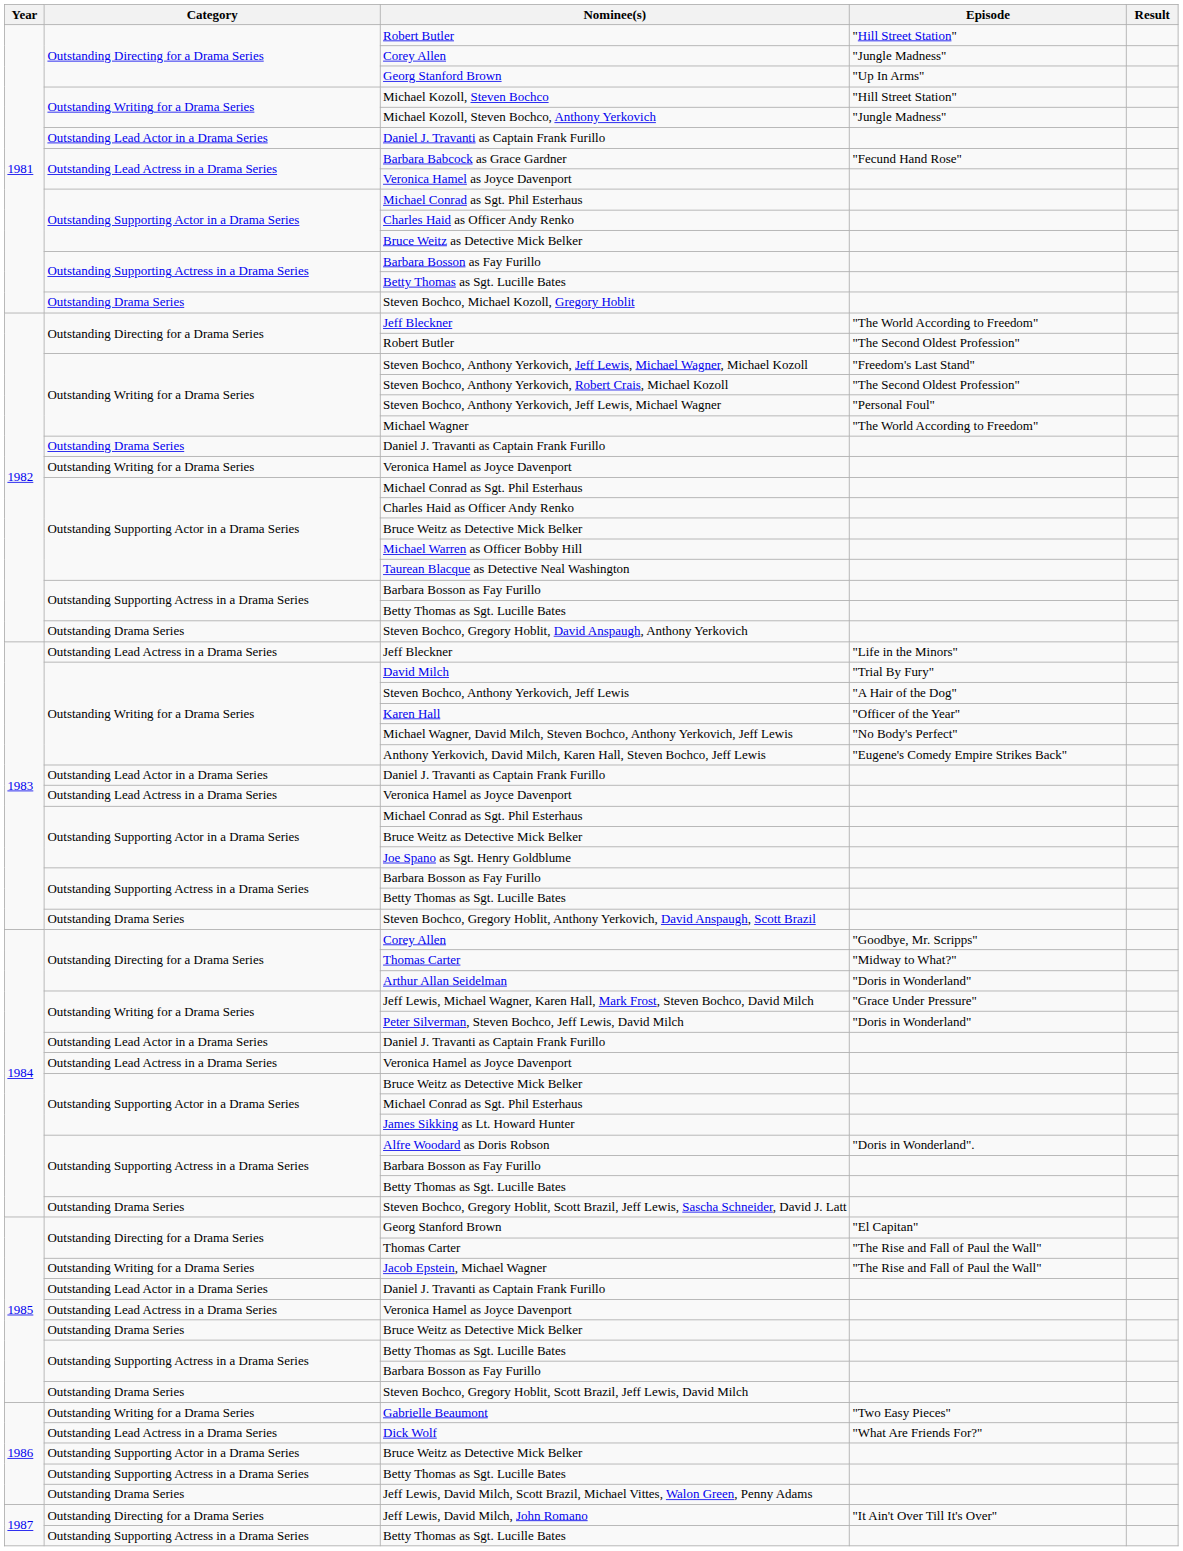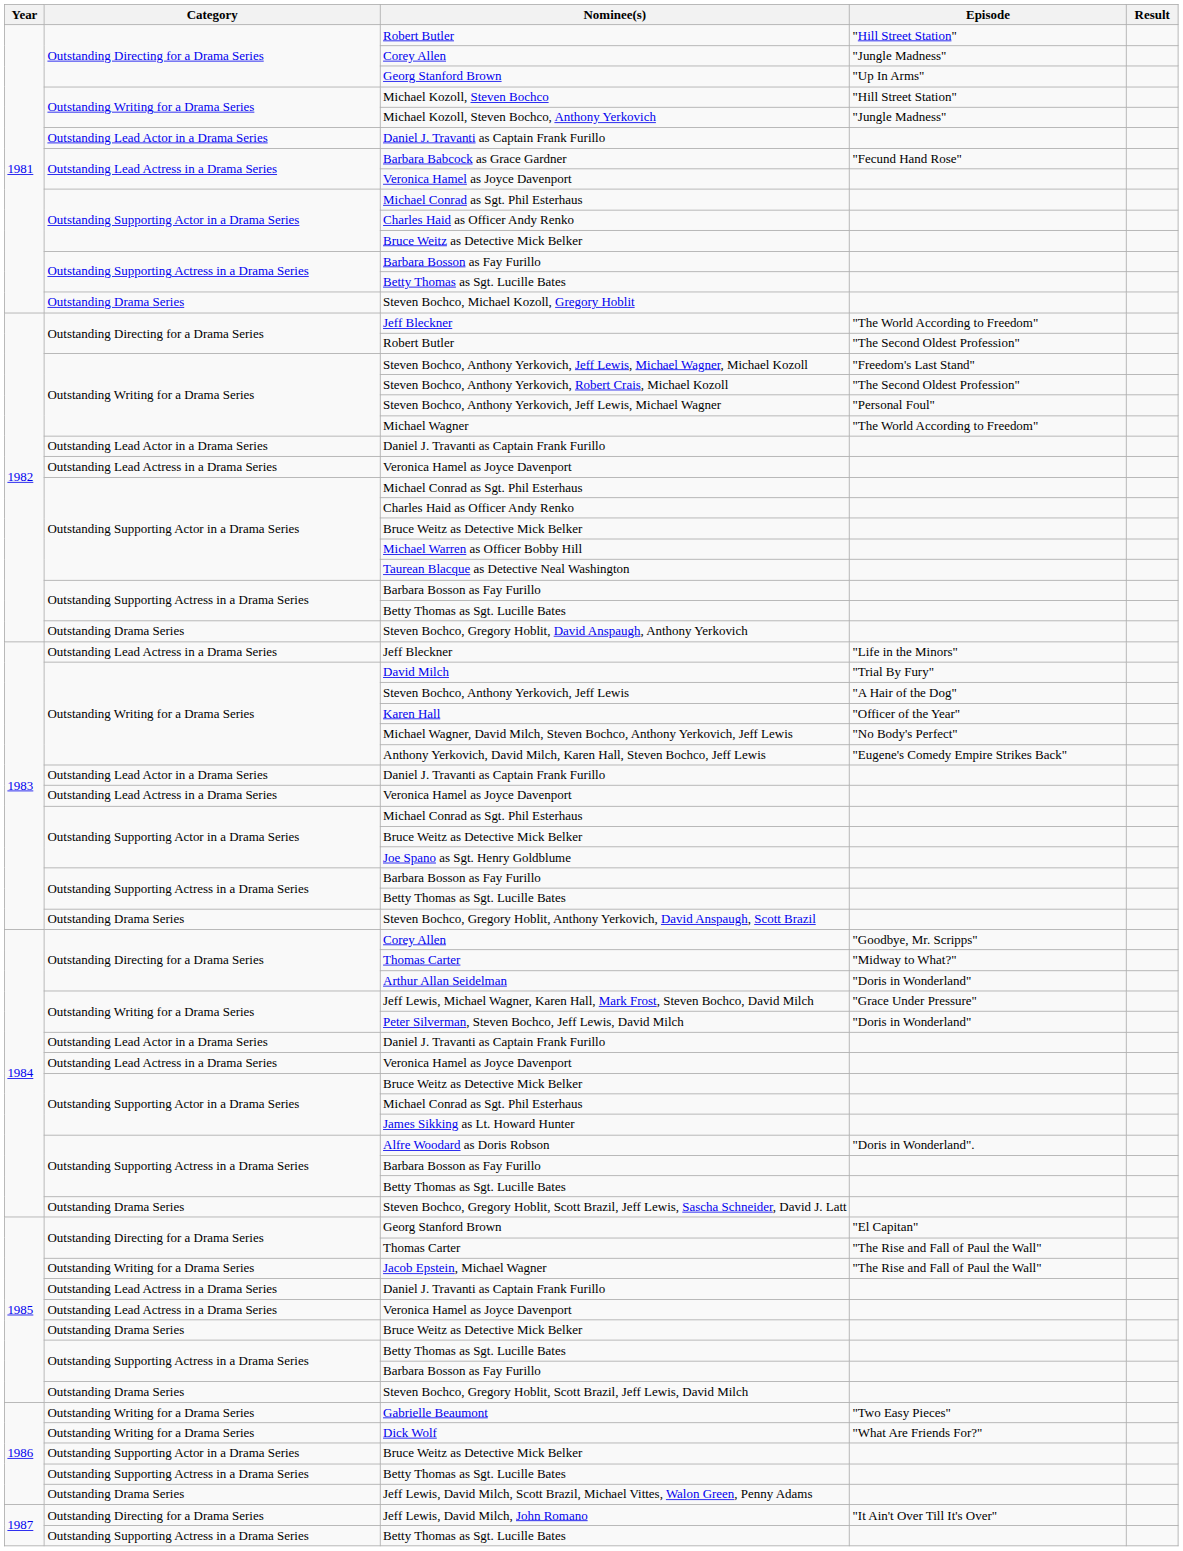1982 / Daniel J. Travanti as Captain Frank Furillo | Category: Outstanding Drama Series -> Outstanding Lead Actor in a Drama Series
1982 / Veronica Hamel as Joyce Davenport | Category: Outstanding Writing for a Drama Series -> Outstanding Lead Actress in a Drama Series
1985 / Daniel J. Travanti as Captain Frank Furillo | Category: Outstanding Lead Actor in a Drama Series -> Outstanding Lead Actress in a Drama Series
Dick Wolf | Category: Outstanding Lead Actress in a Drama Series -> Outstanding Writing for a Drama Series
